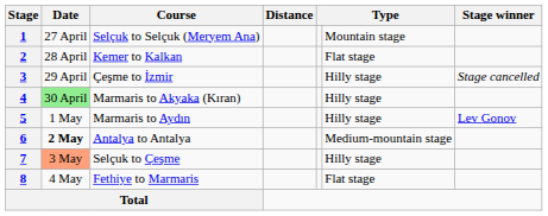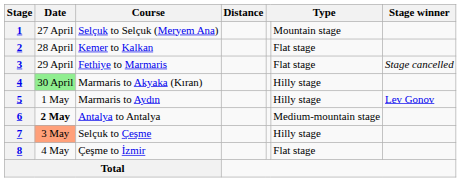3 | Course: Çeşme to İzmir -> Fethiye to Marmaris
3 | column 6: Hilly stage -> Flat stage
8 | Course: Fethiye to Marmaris -> Çeşme to İzmir
